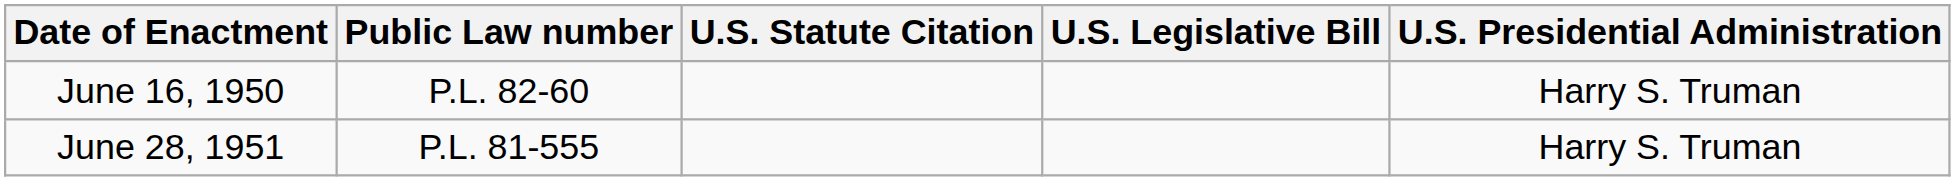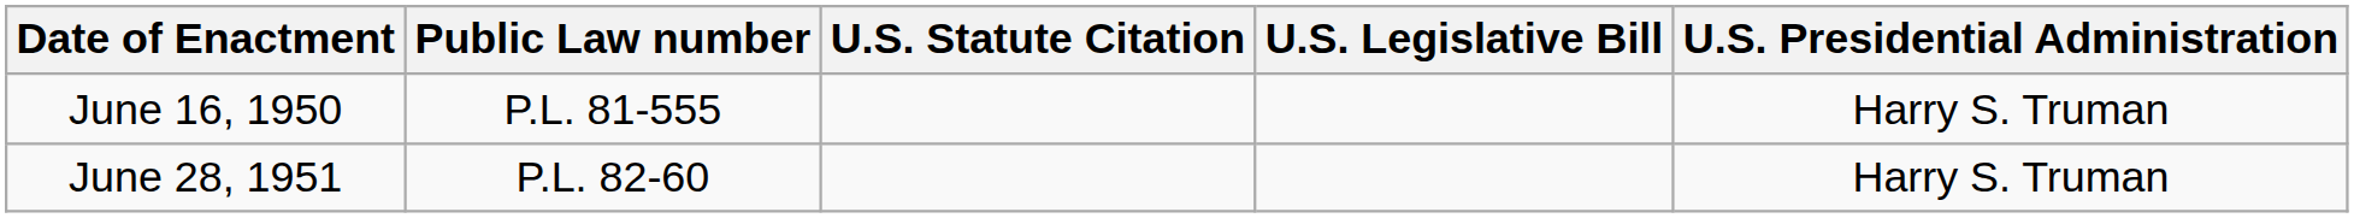June 16, 1950 | Public Law number: P.L. 82-60 -> P.L. 81-555
June 28, 1951 | Public Law number: P.L. 81-555 -> P.L. 82-60
